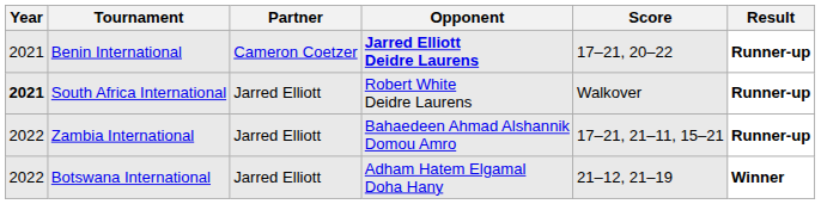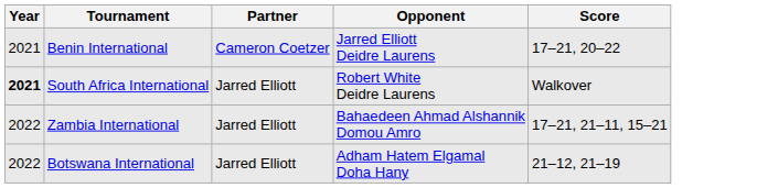- column: Result | Runner-up | Runner-up | Runner-up | Winner
Benin International | Opponent: bold -> normal
